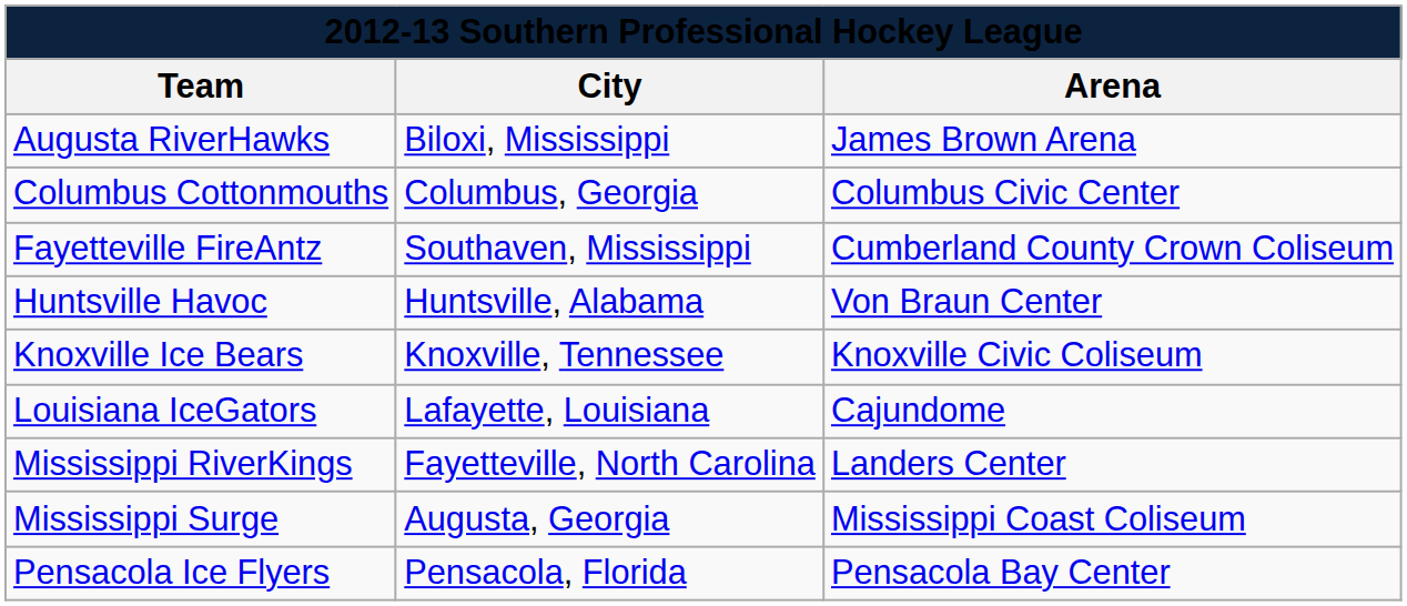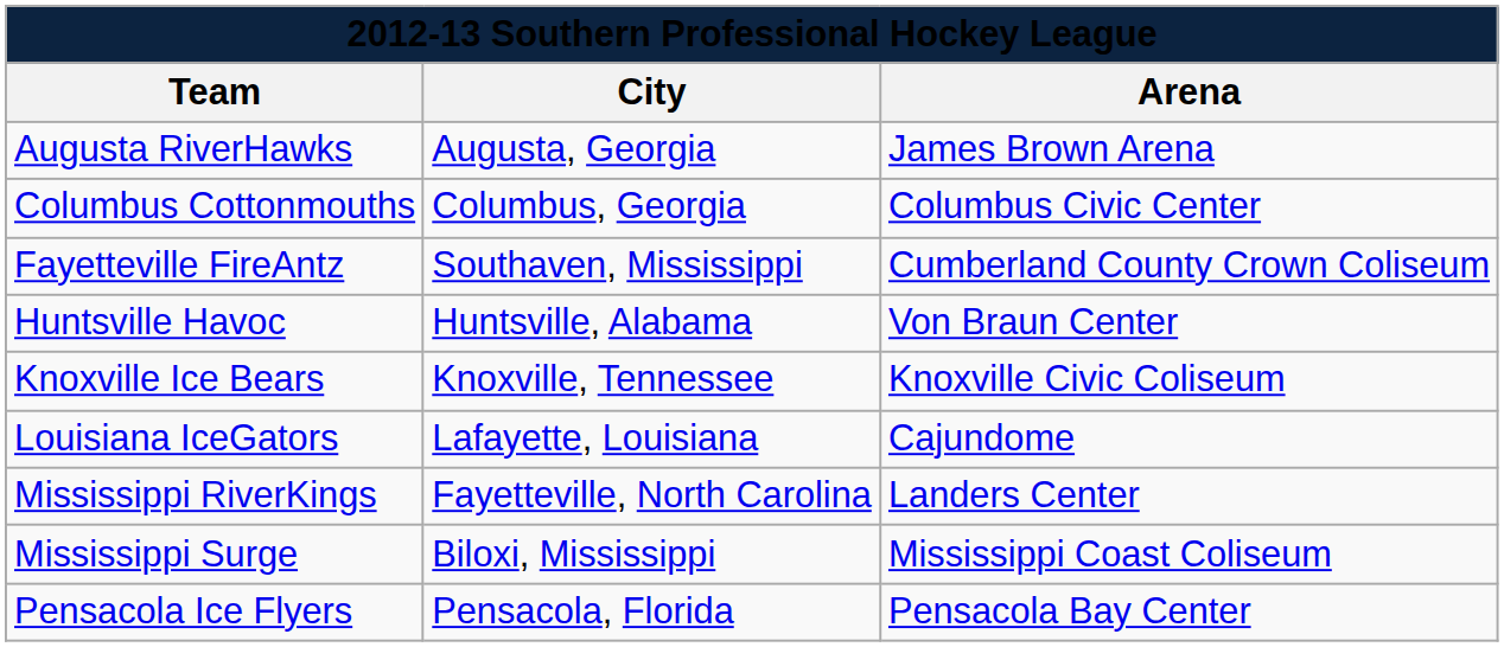Augusta RiverHawks | City: Biloxi, Mississippi -> Augusta, Georgia
Mississippi Surge | City: Augusta, Georgia -> Biloxi, Mississippi
